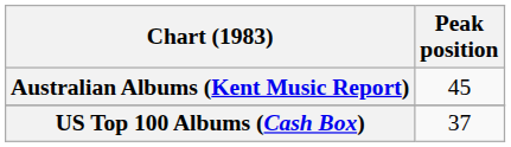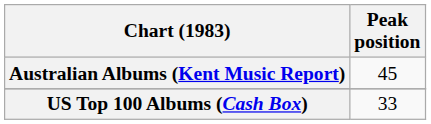US Top 100 Albums (Cash Box) | Peak position: 37 -> 33
